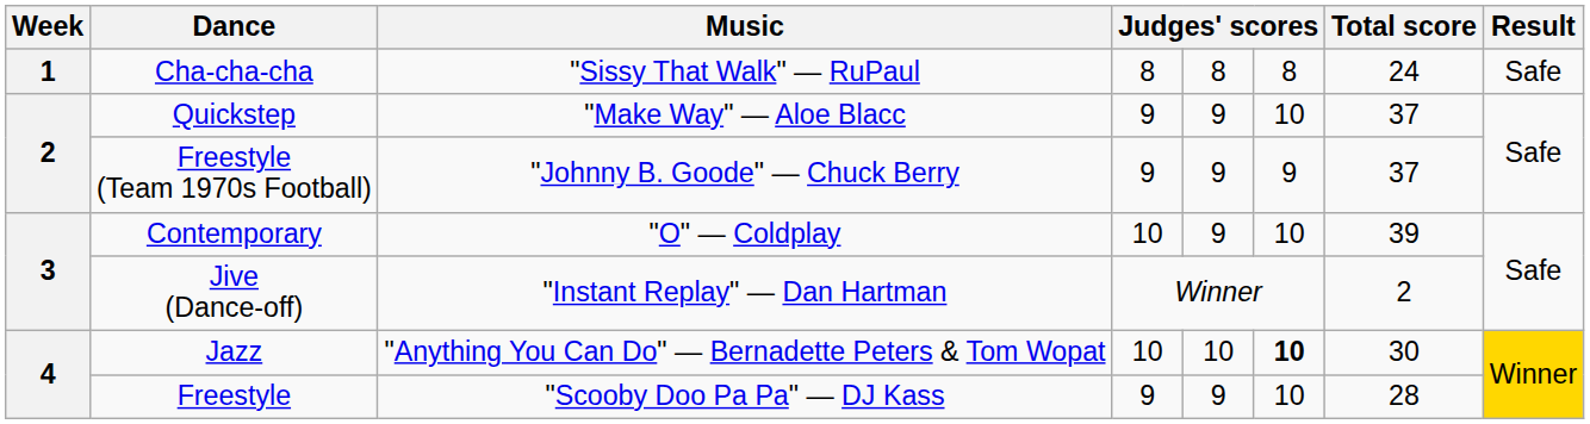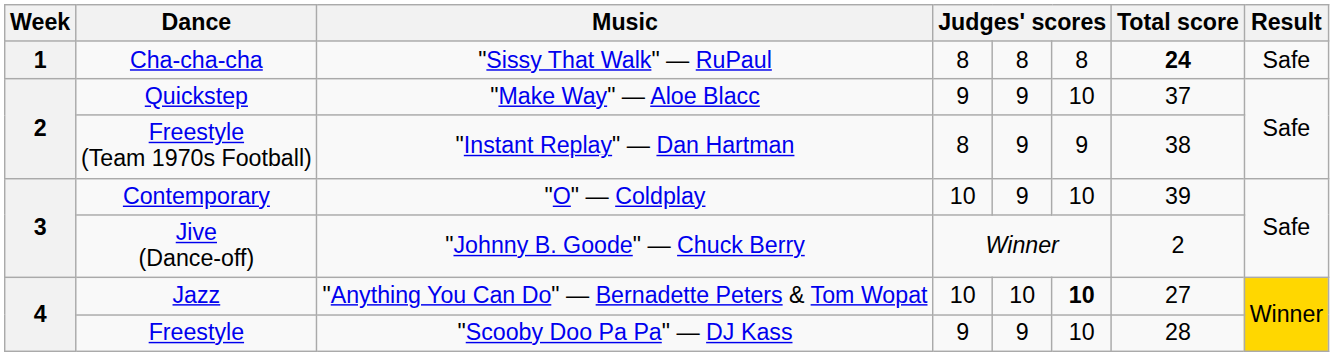Cha-cha-cha | Total score: normal -> bold
Freestyle (Team 1970s Football) | Music: "Johnny B. Goode" — Chuck Berry -> "Instant Replay" — Dan Hartman
Freestyle (Team 1970s Football) | column 4: 9 -> 8
Freestyle (Team 1970s Football) | Total score: 37 -> 38
Jive (Dance-off) | Music: "Instant Replay" — Dan Hartman -> "Johnny B. Goode" — Chuck Berry
Jazz | Total score: 30 -> 27
